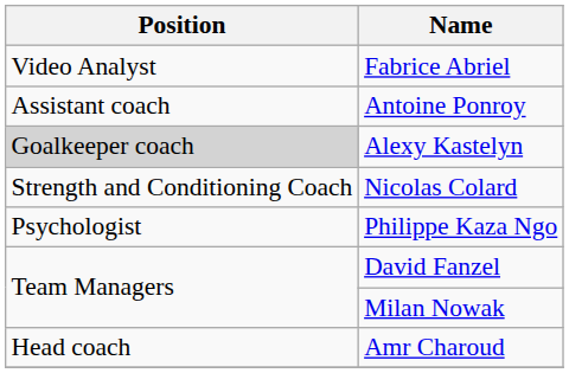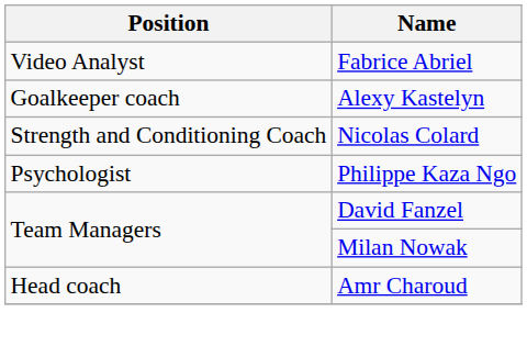- row: Assistant coach | Antoine Ponroy
Alexy Kastelyn | Position: lightgrey background -> no background
